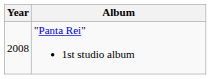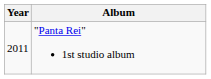"Panta Rei" 1st studio album | Year: 2008 -> 2011
